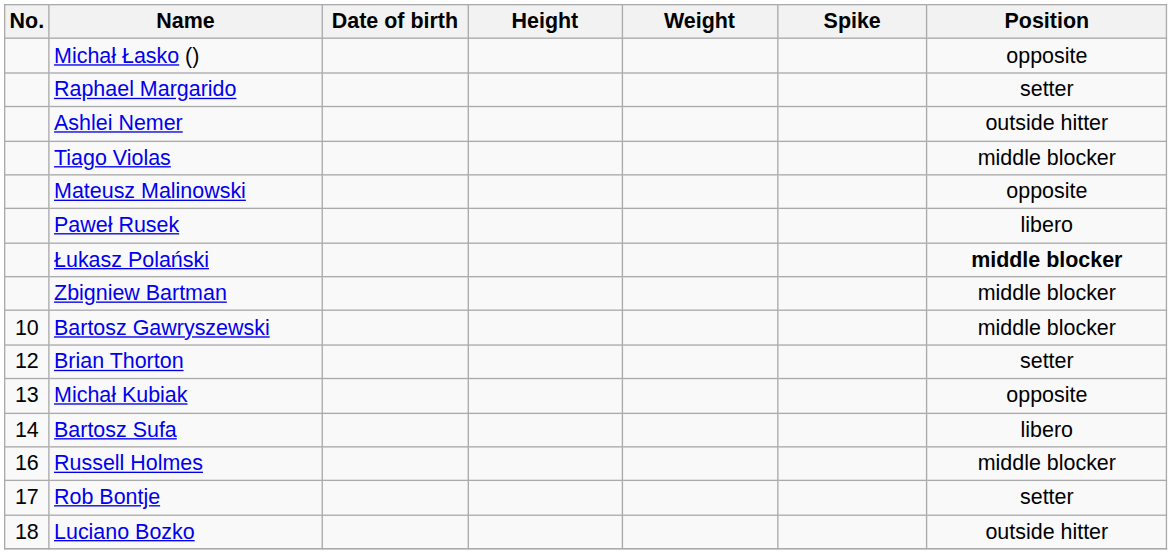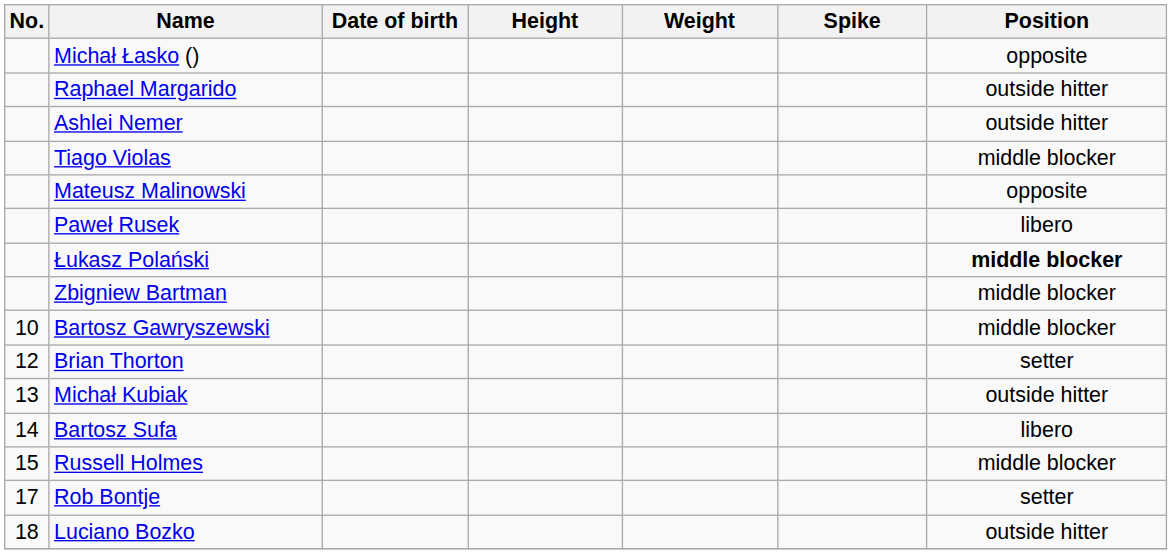Raphael Margarido | Position: setter -> outside hitter
Michał Kubiak | Position: opposite -> outside hitter
Russell Holmes | No.: 16 -> 15
